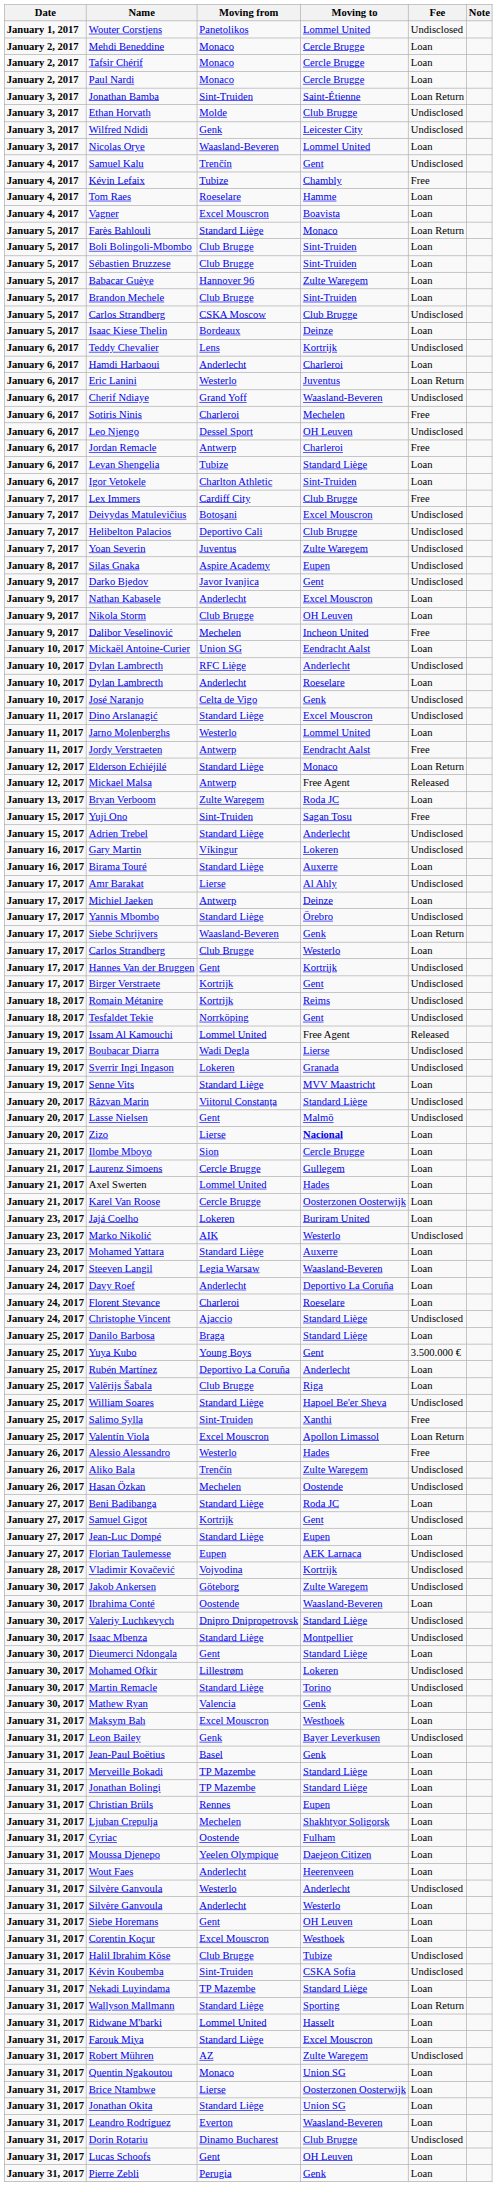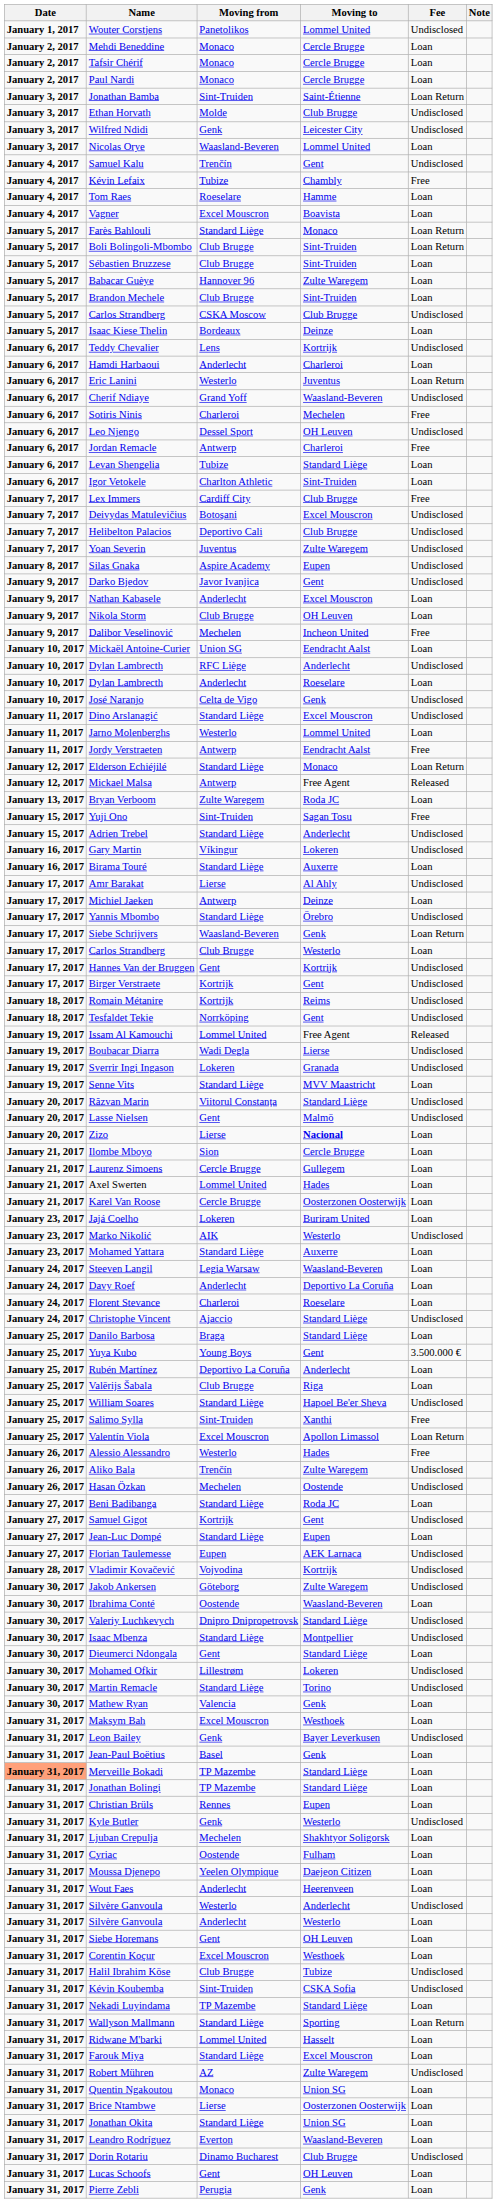Boli Bolingoli-Mbombo | Fee: Loan -> Loan Return
Merveille Bokadi | Date: no background -> lightsalmon background
+ row: January 31, 2017 | Kyle Butler | Genk | Westerlo | Undisclosed
